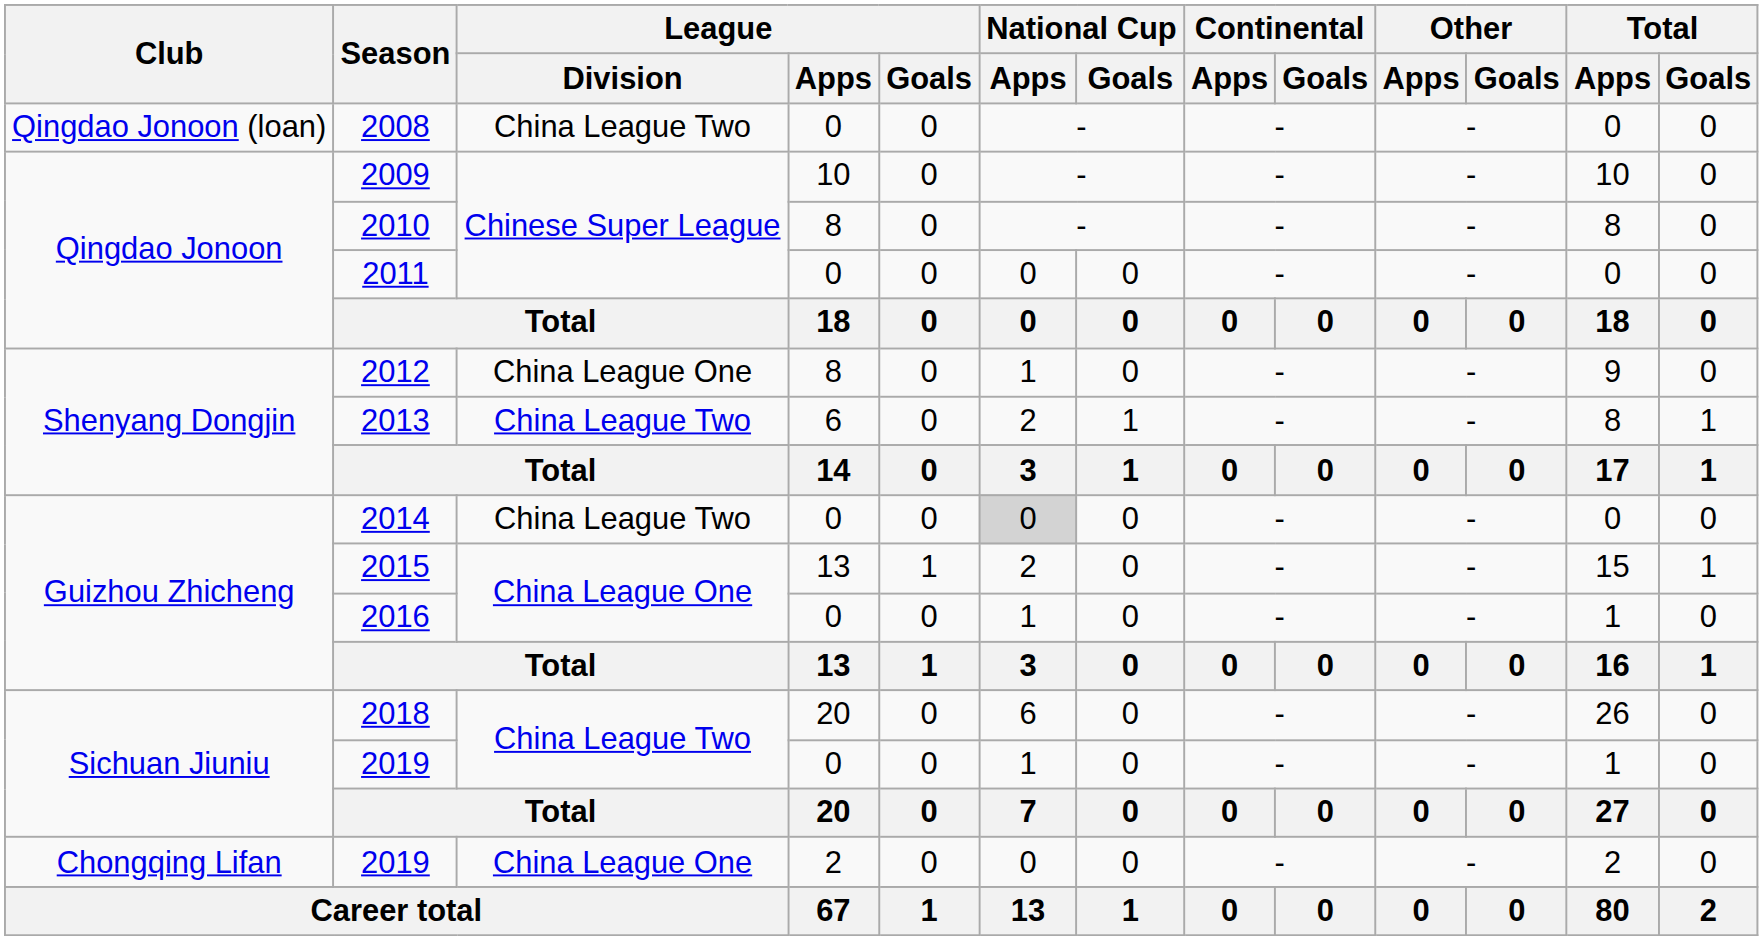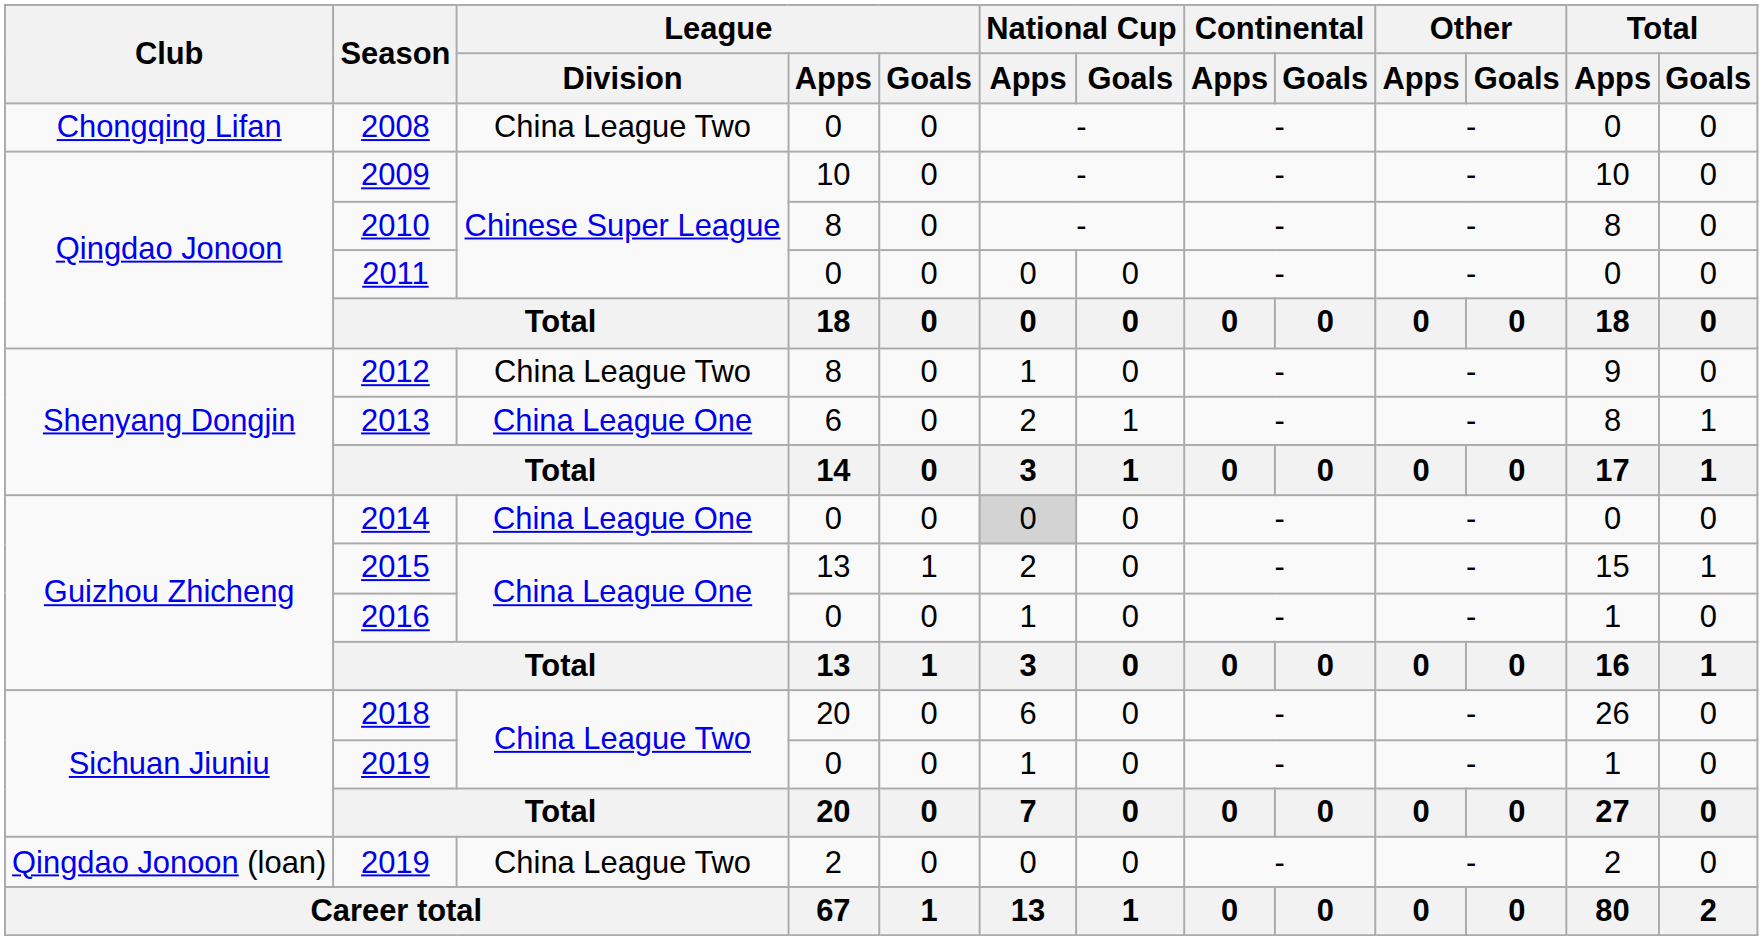2008 | Club: Qingdao Jonoon (loan) -> Chongqing Lifan
2012 | League / Division: China League One -> China League Two
2013 | League / Division: China League Two -> China League One
2014 | League / Division: China League Two -> China League One
2019 / 2 | Club: Chongqing Lifan -> Qingdao Jonoon (loan)
2019 / 2 | League / Division: China League One -> China League Two
